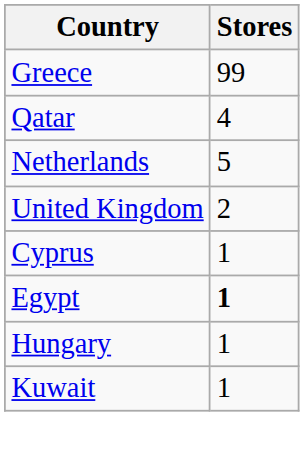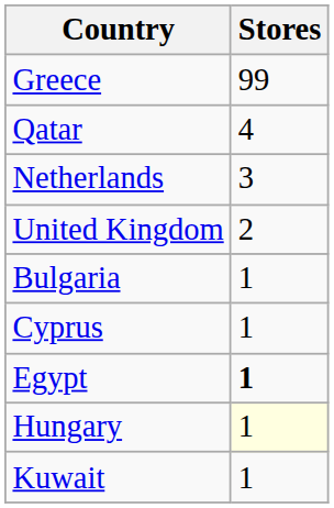Netherlands | Stores: 5 -> 3
+ row: Bulgaria | 1
Hungary | Stores: no background -> lightyellow background
